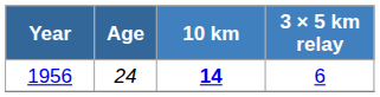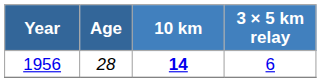1956 | Age: 24 -> 28
